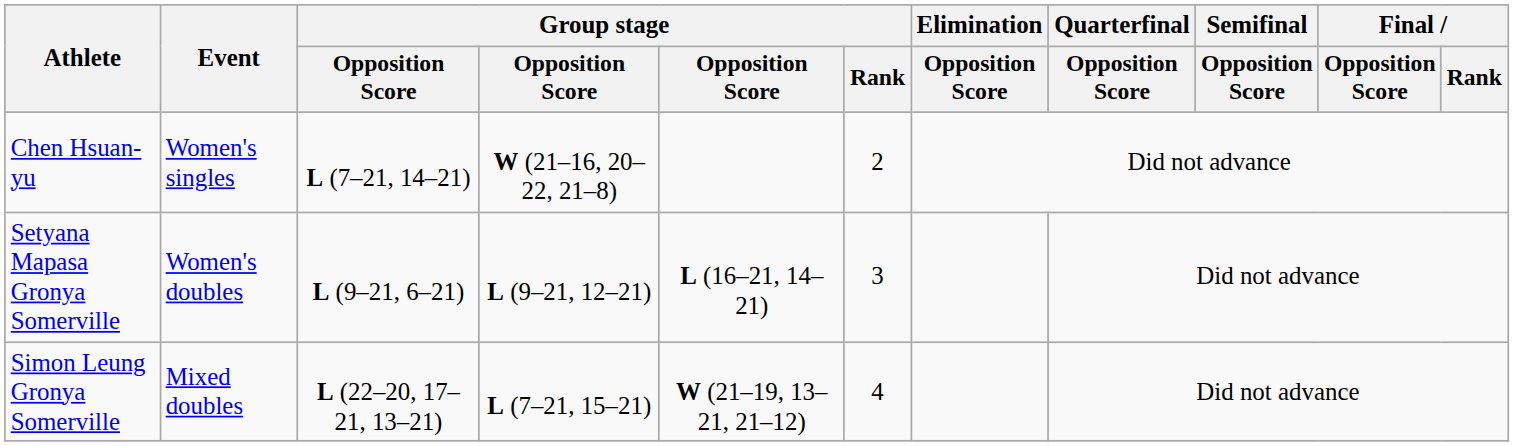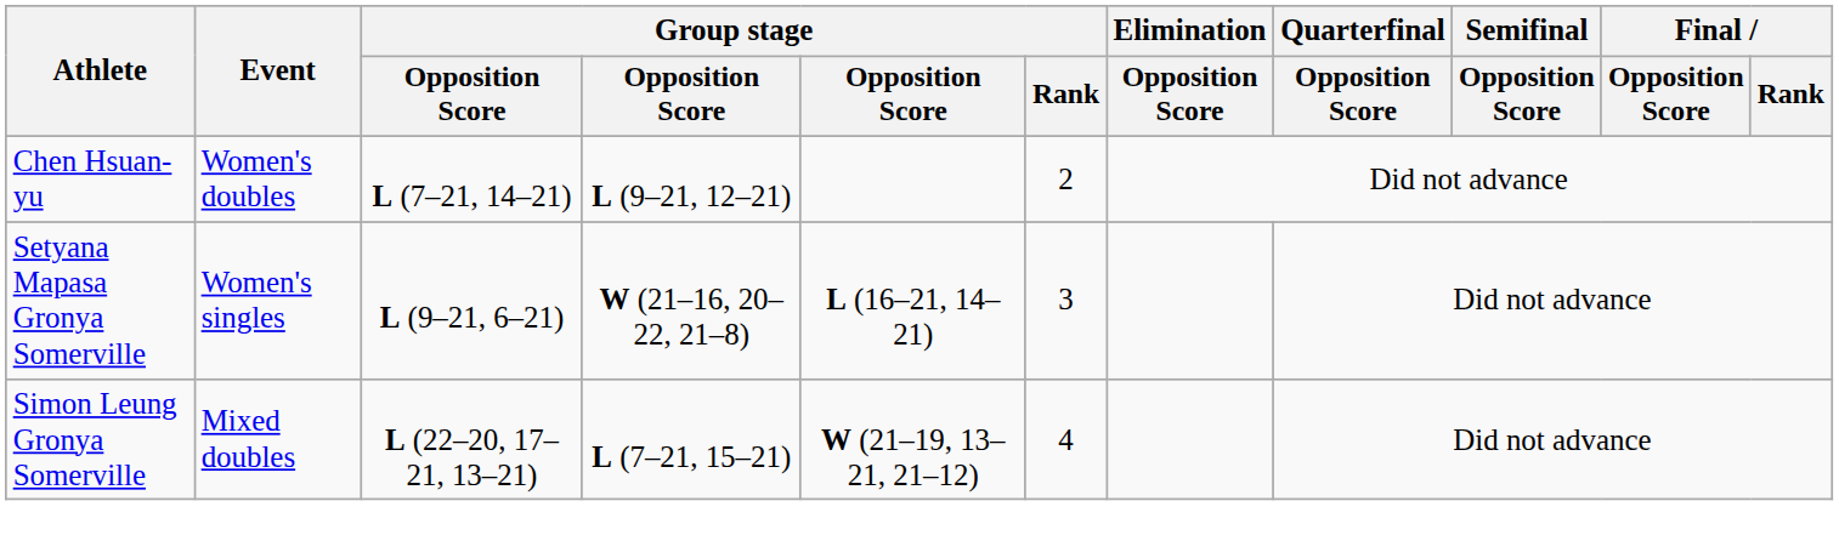Chen Hsuan-yu | Event: Women's singles -> Women's doubles
Chen Hsuan-yu | column 4: W (21–16, 20–22, 21–8) -> L (9–21, 12–21)
Setyana Mapasa Gronya Somerville | Event: Women's doubles -> Women's singles
Setyana Mapasa Gronya Somerville | column 4: L (9–21, 12–21) -> W (21–16, 20–22, 21–8)
